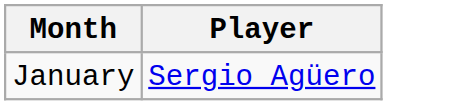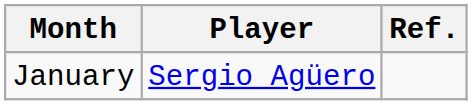+ column: Ref.
